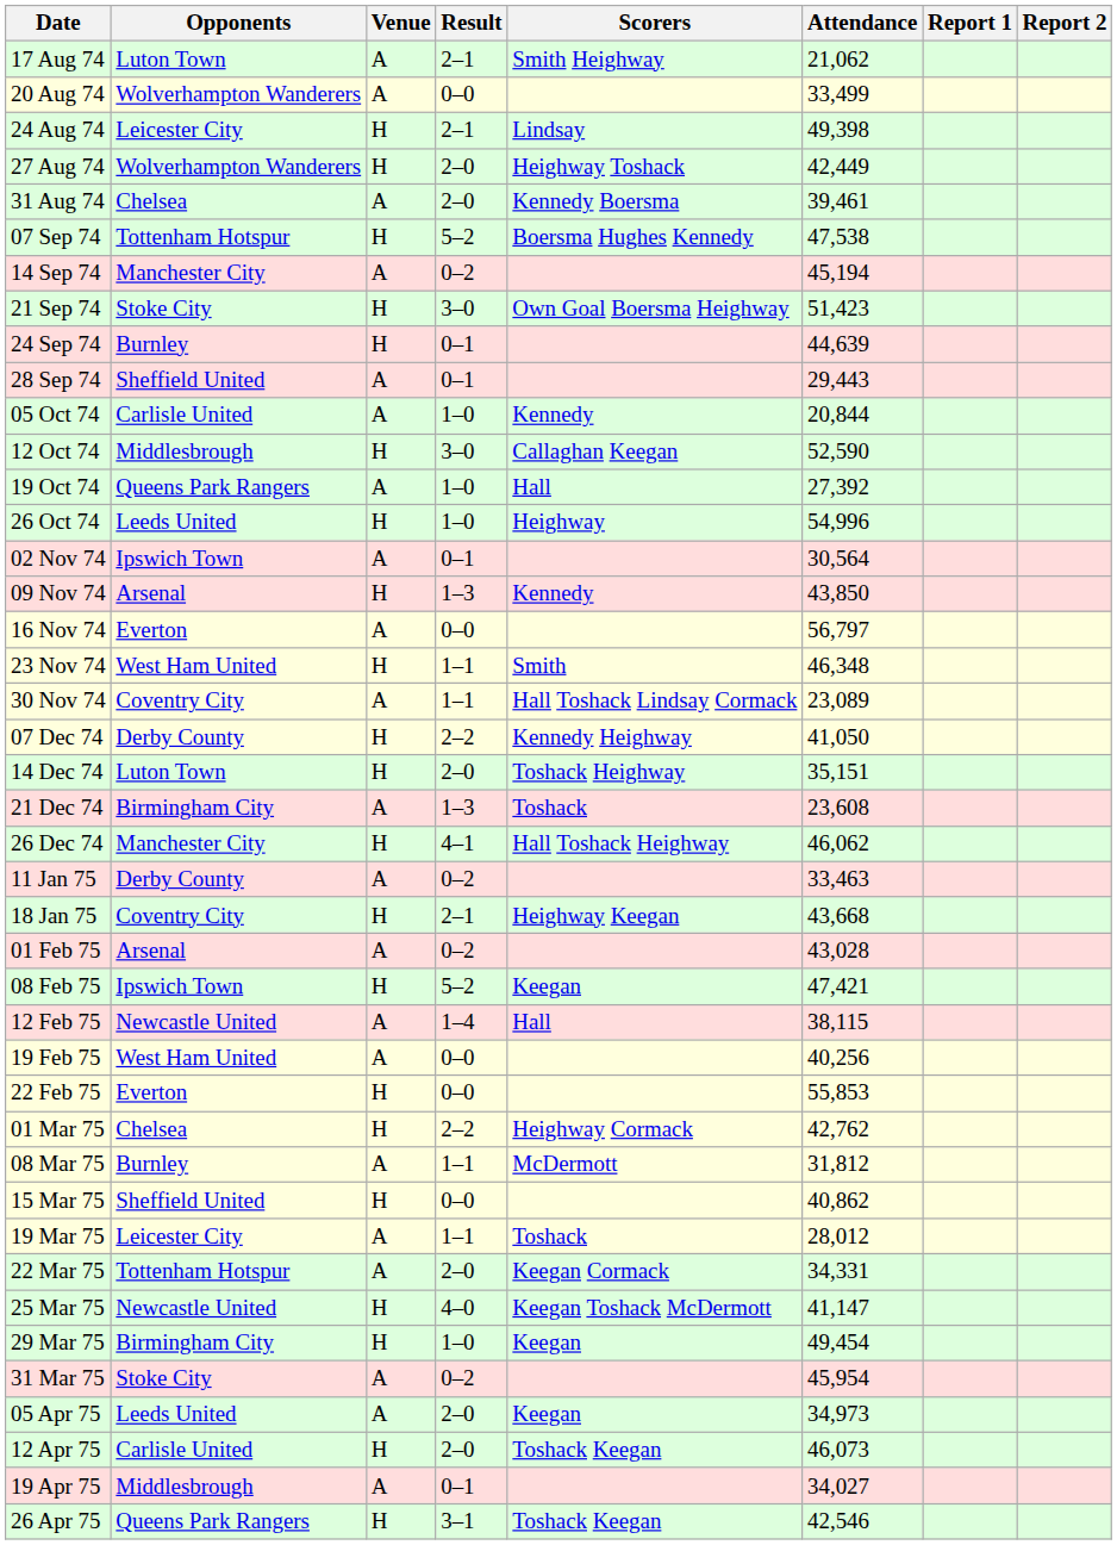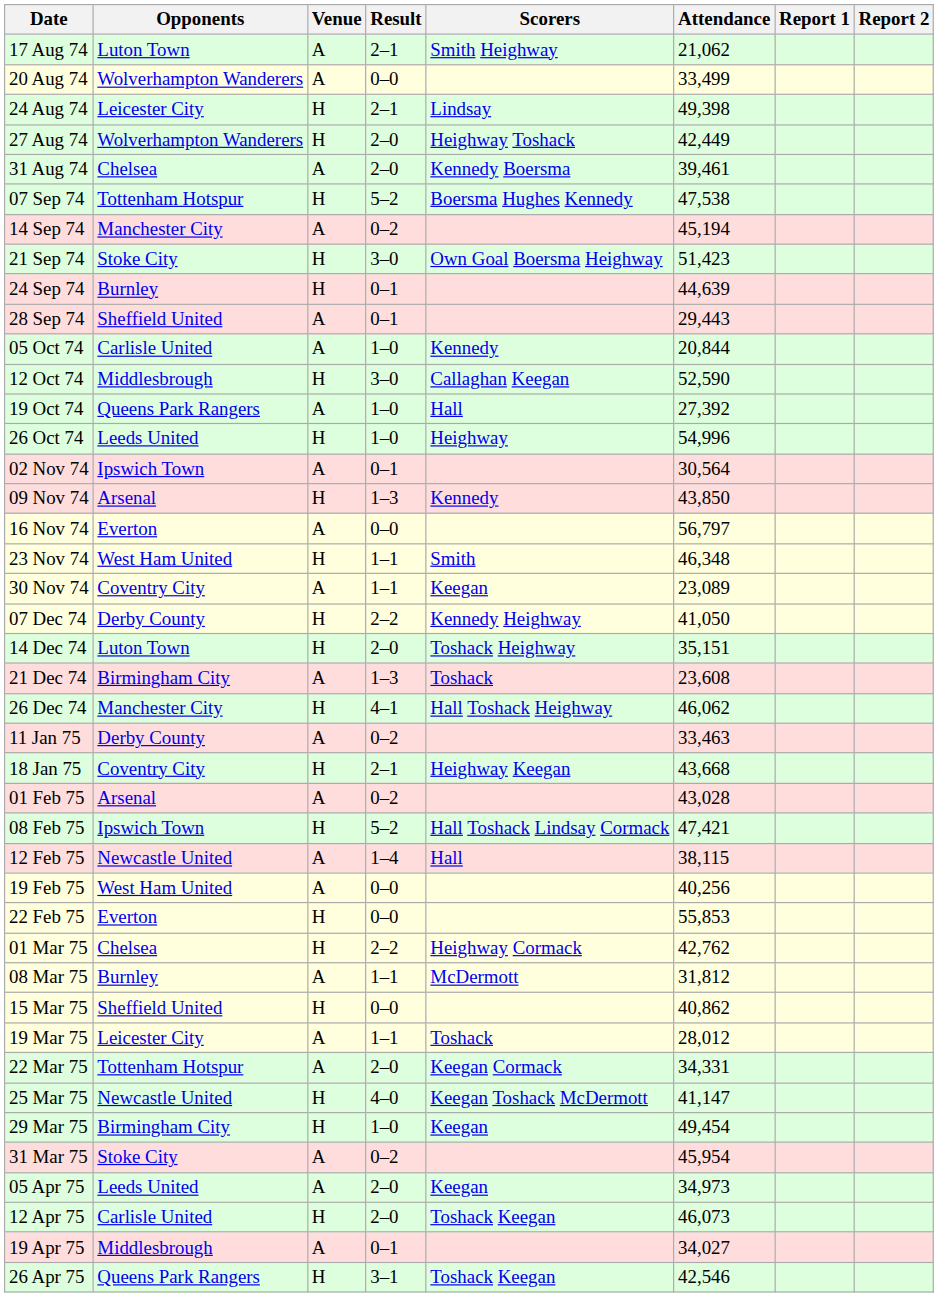30 Nov 74 | Scorers: Hall Toshack Lindsay Cormack -> Keegan
08 Feb 75 | Scorers: Keegan -> Hall Toshack Lindsay Cormack
